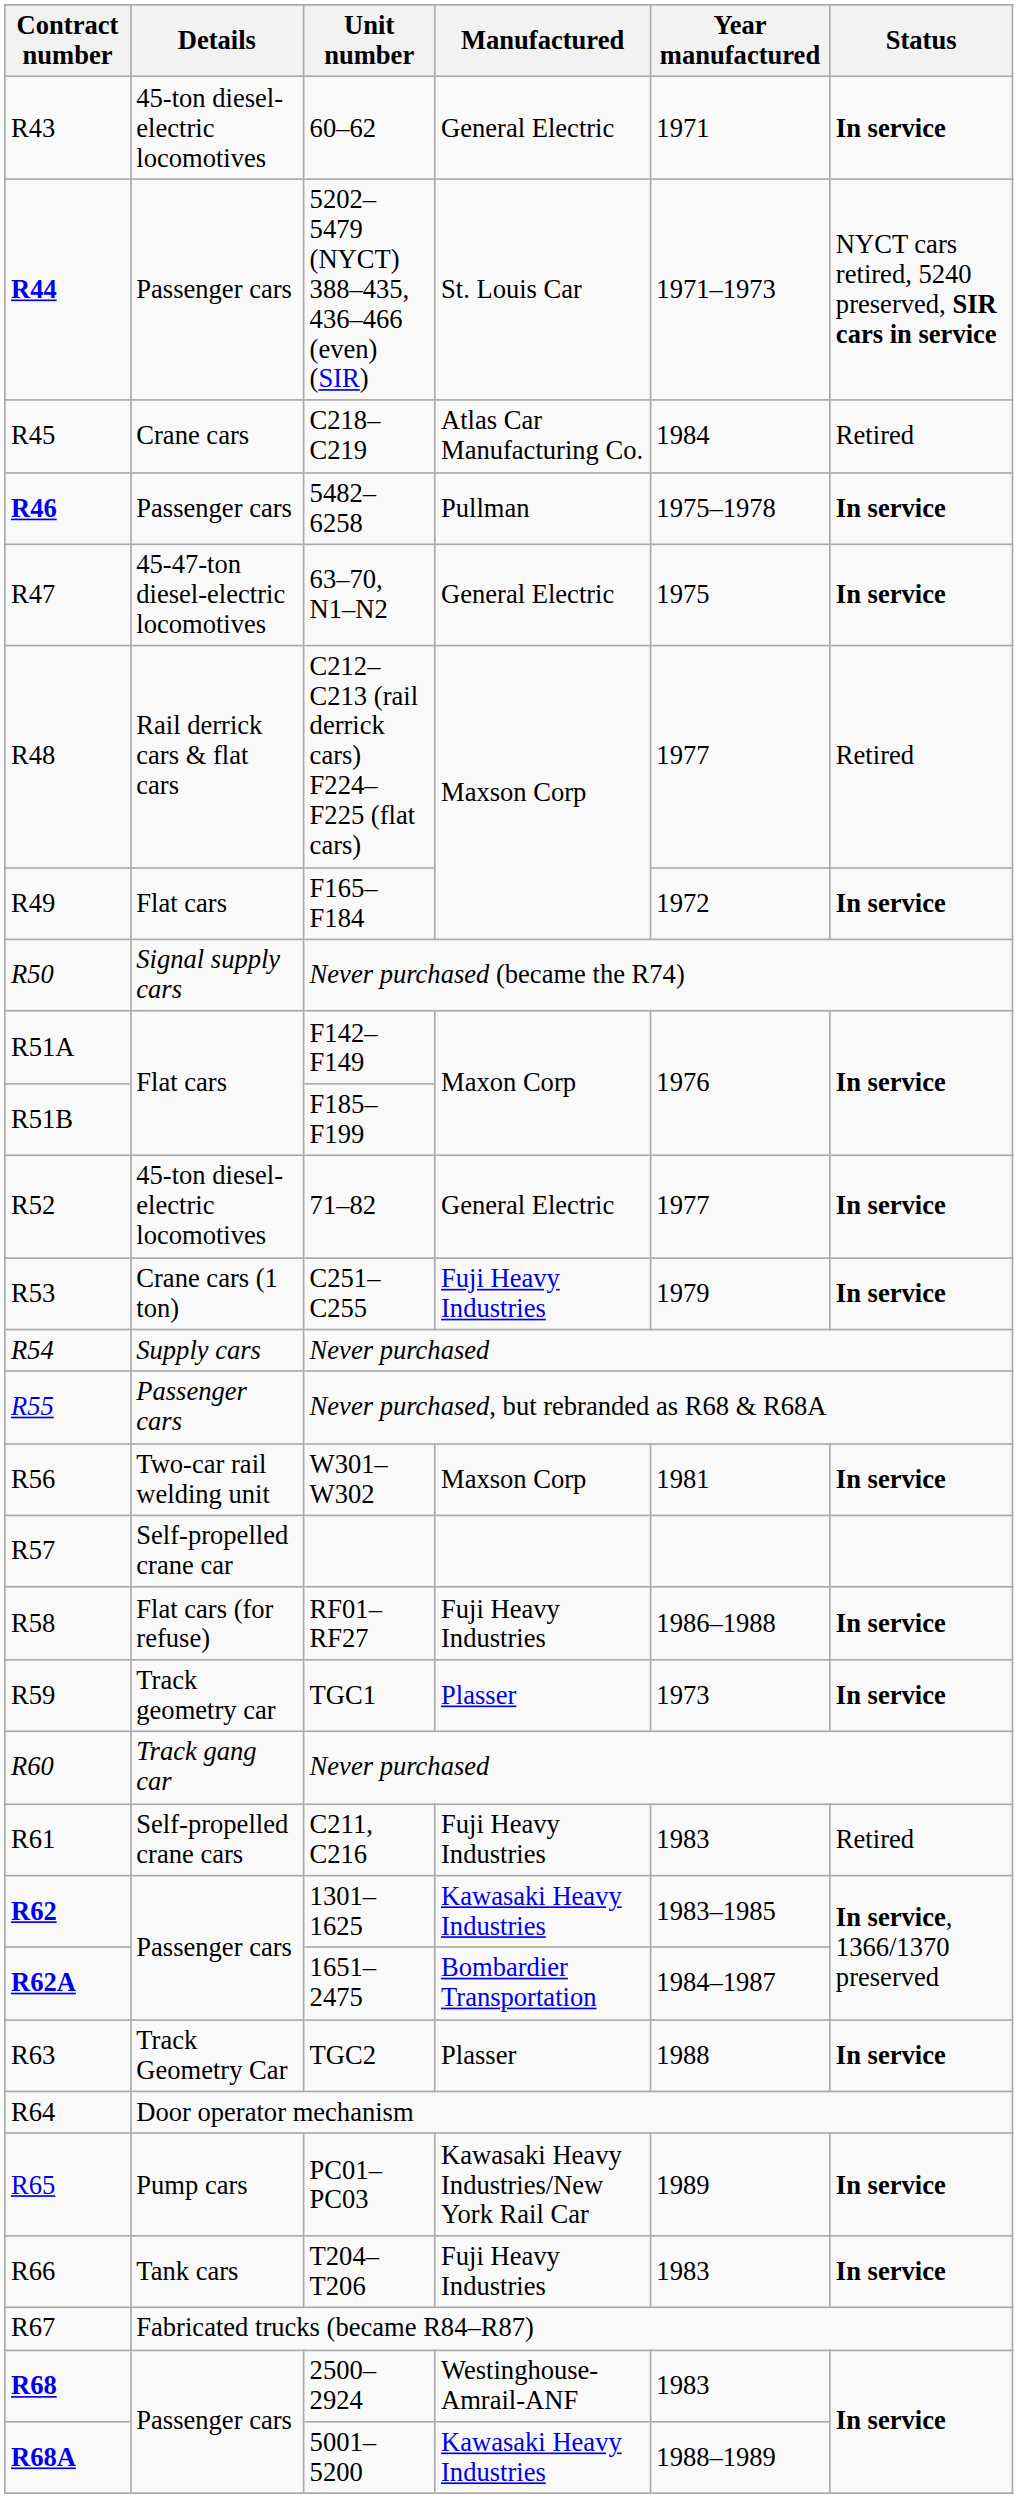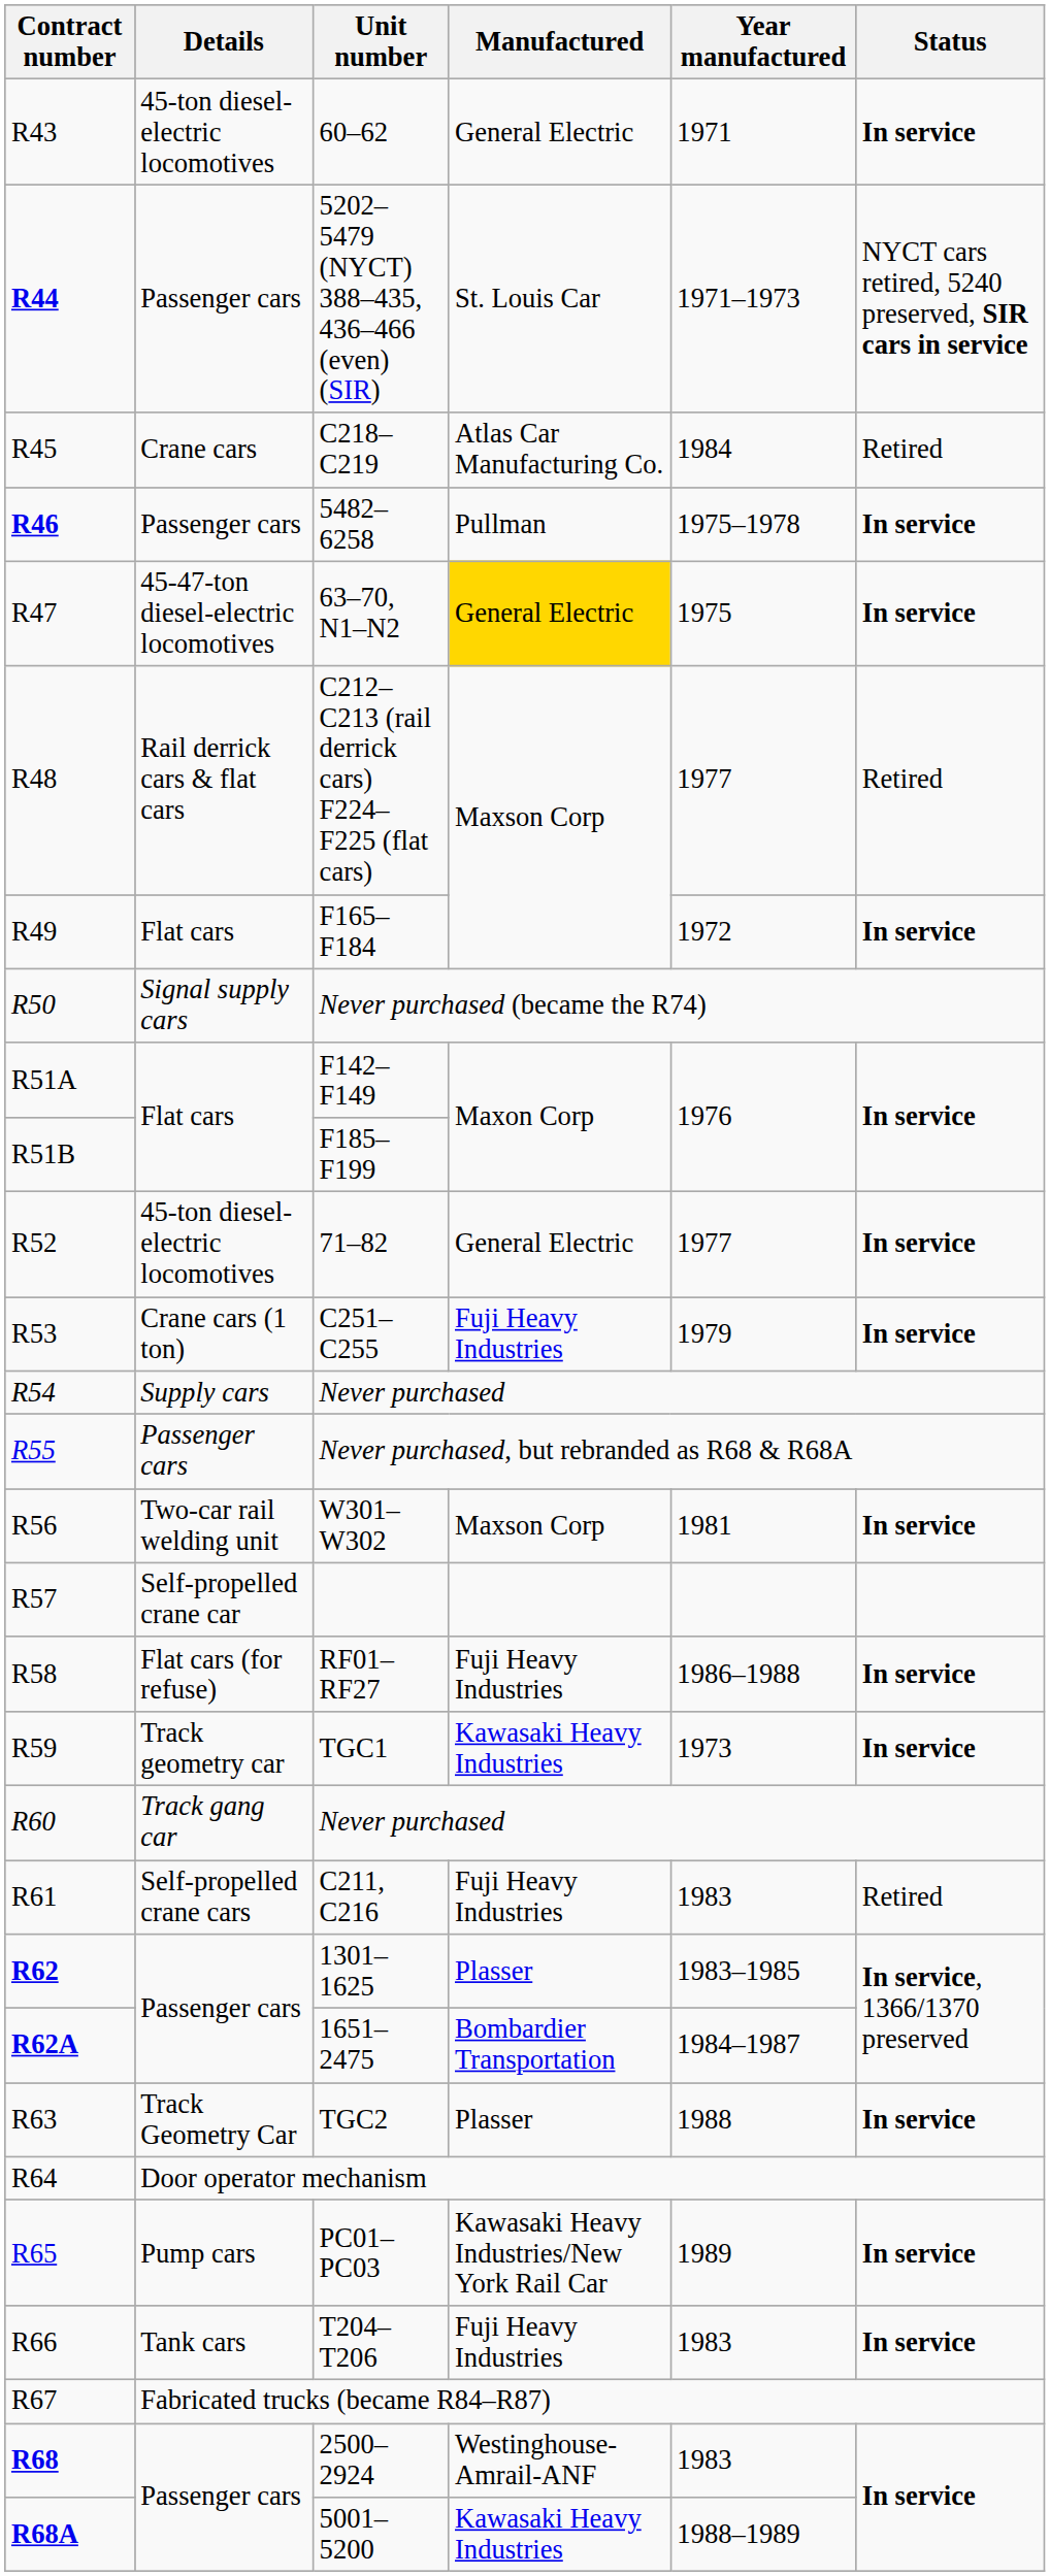63–70, N1–N2 | Manufactured: no background -> gold background
TGC1 | Manufactured: Plasser -> Kawasaki Heavy Industries
1301–1625 | Manufactured: Kawasaki Heavy Industries -> Plasser
